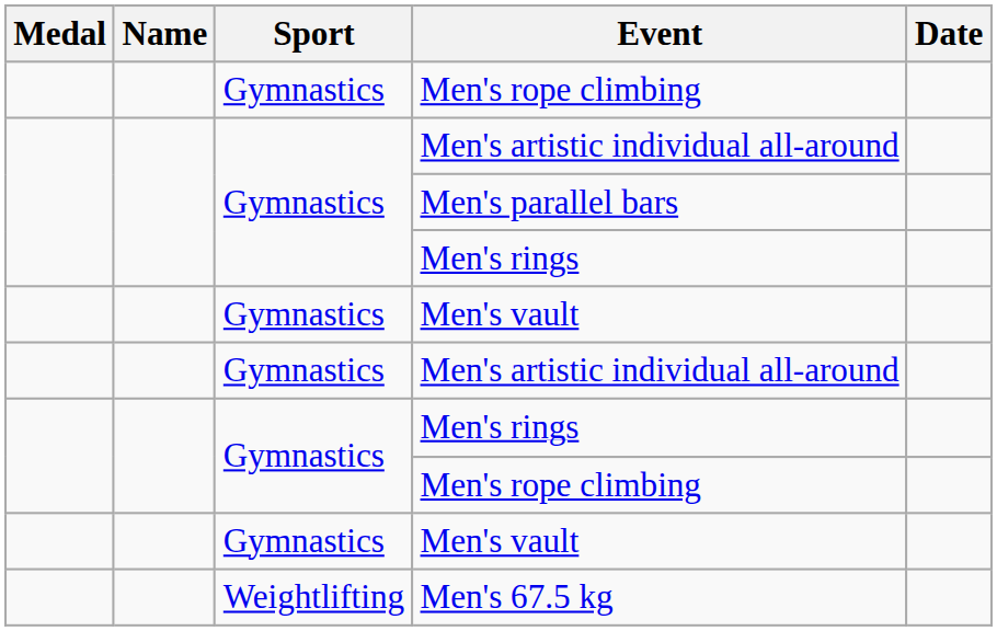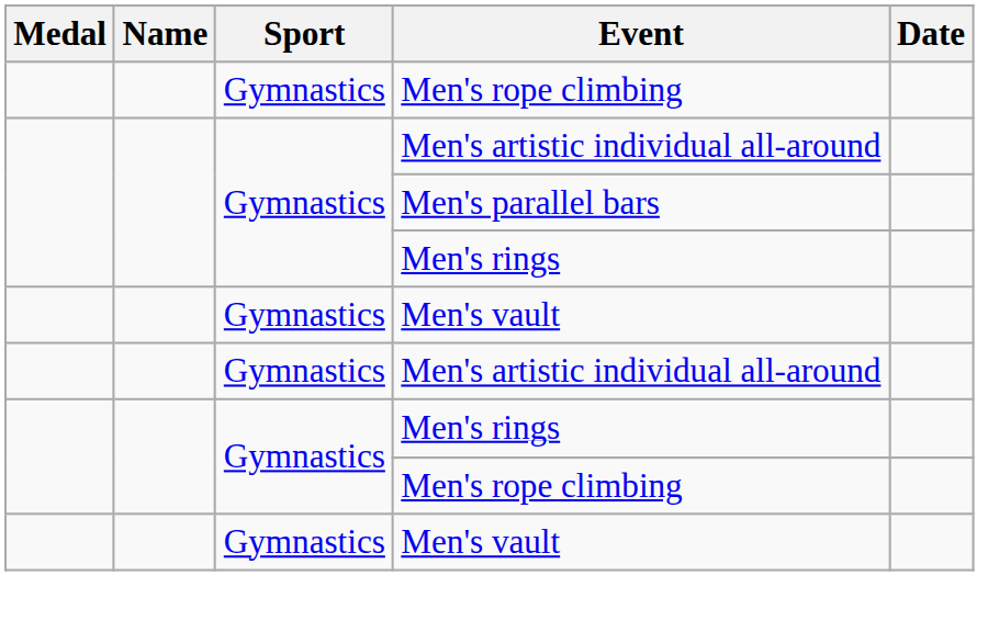- row: Weightlifting | Men's 67.5 kg
